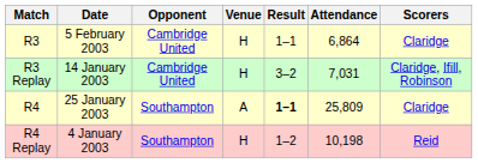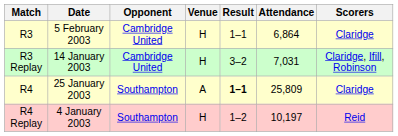R4 Replay | Attendance: 10,198 -> 10,197
